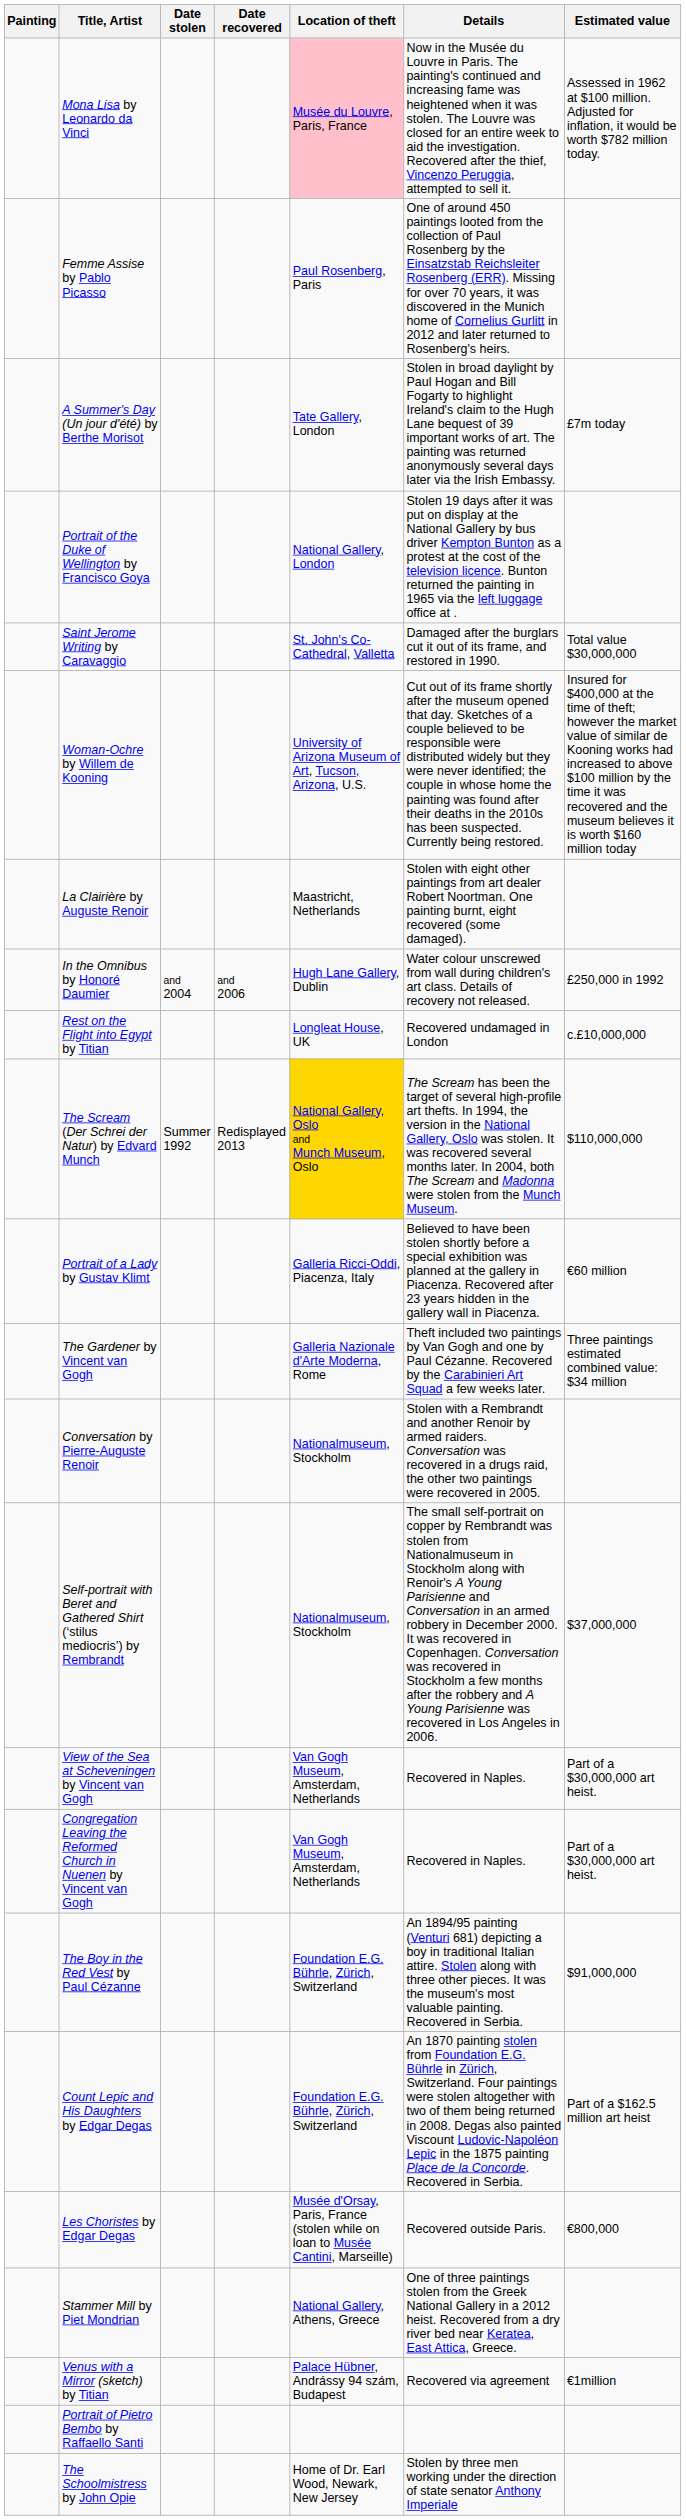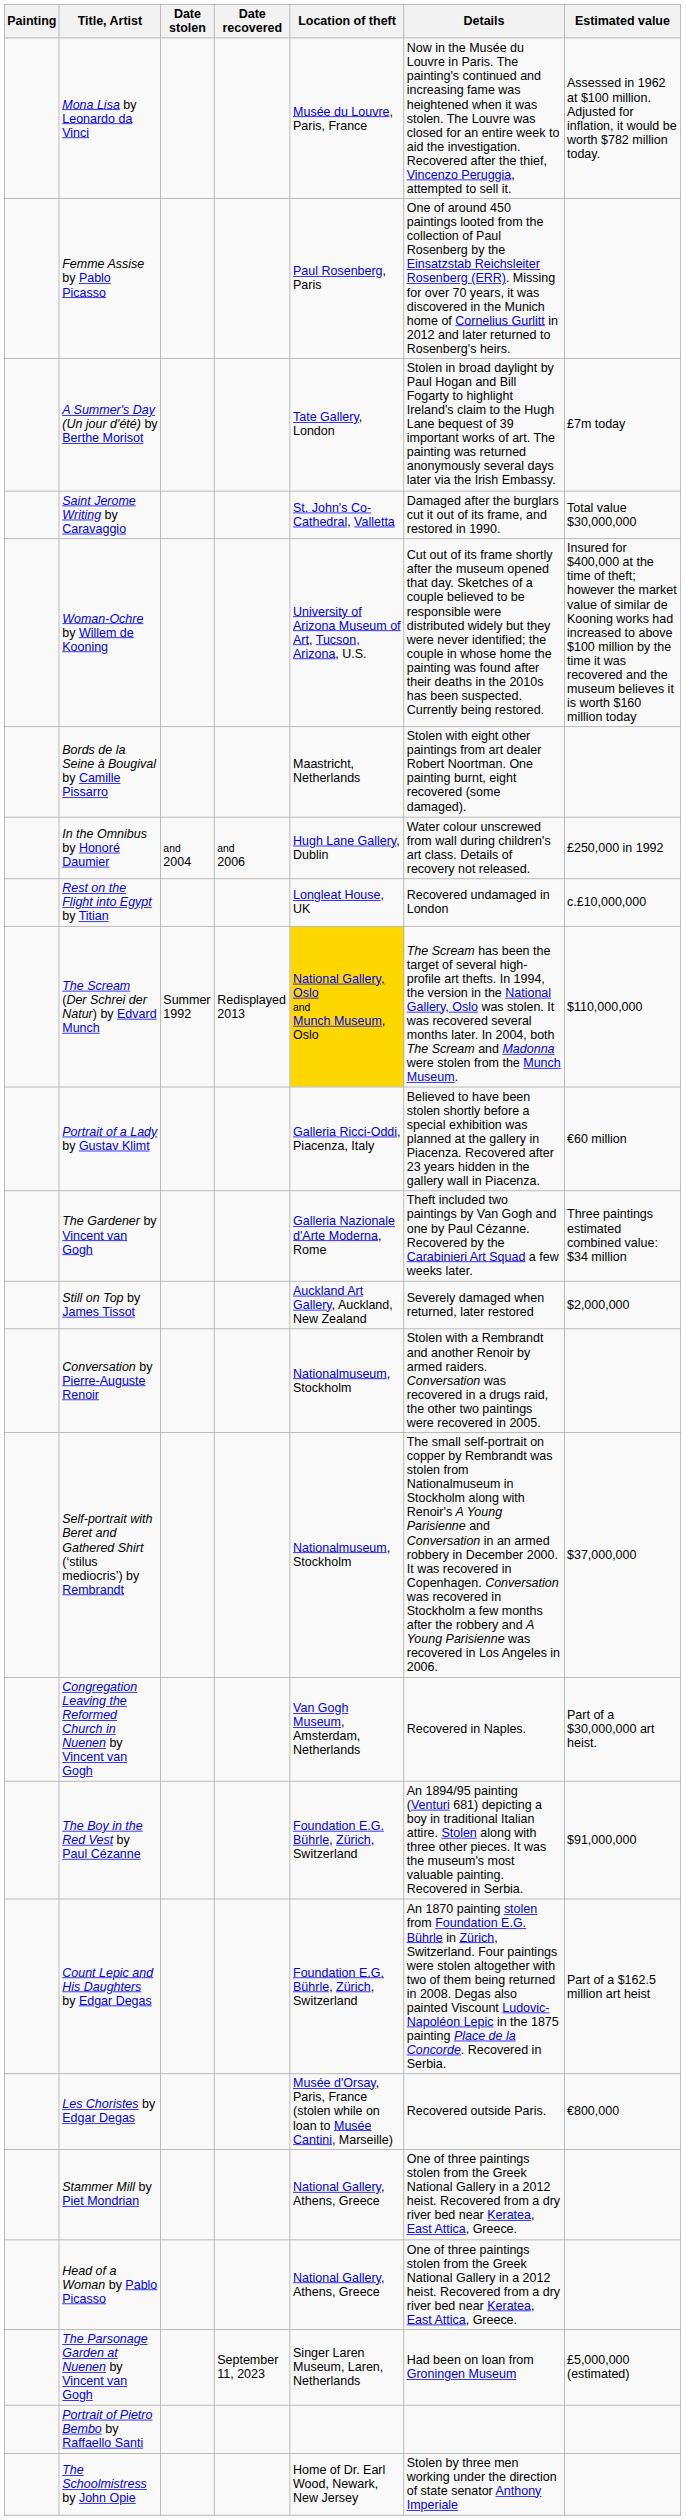Mona Lisa by Leonardo da Vinci | Location of theft: pink background -> no background
- row: Portrait of the Duke of Wellington by Francisco Goya | National Gallery, London | Stolen 19 days after it was put on display at the National Gallery by bus driver Kempton Bunton as a protest at the cost of the television licence. Bunton returned the painting in 1965 via the left luggage office at .
+ row: Bords de la Seine à Bougival by Camille Pissarro | Maastricht, Netherlands | Stolen with eight other paintings from art dealer Robert Noortman. One painting burnt, eight recovered (some damaged).
- row: La Clairière by Auguste Renoir | Maastricht, Netherlands | Stolen with eight other paintings from art dealer Robert Noortman. One painting burnt, eight recovered (some damaged).
+ row: Still on Top by James Tissot | Auckland Art Gallery, Auckland, New Zealand | Severely damaged when returned, later restored | $2,000,000
- row: View of the Sea at Scheveningen by Vincent van Gogh | Van Gogh Museum, Amsterdam, Netherlands | Recovered in Naples. | Part of a $30,000,000 art heist.
+ row: Head of a Woman by Pablo Picasso | National Gallery, Athens, Greece | One of three paintings stolen from the Greek National Gallery in a 2012 heist. Recovered from a dry river bed near Keratea, East Attica, Greece.
- row: Venus with a Mirror (sketch) by Titian | Palace Hübner, Andrássy 94 szám, Budapest | Recovered via agreement | €1million
+ row: The Parsonage Garden at Nuenen by Vincent van Gogh | September 11, 2023 | Singer Laren Museum, Laren, Netherlands | Had been on loan from Groningen Museum | £5,000,000 (estimated)
